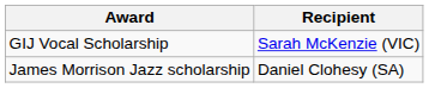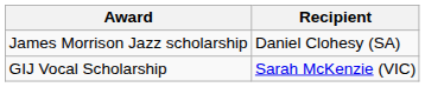rows swapped: James Morrison Jazz scholarship <-> GIJ Vocal Scholarship
